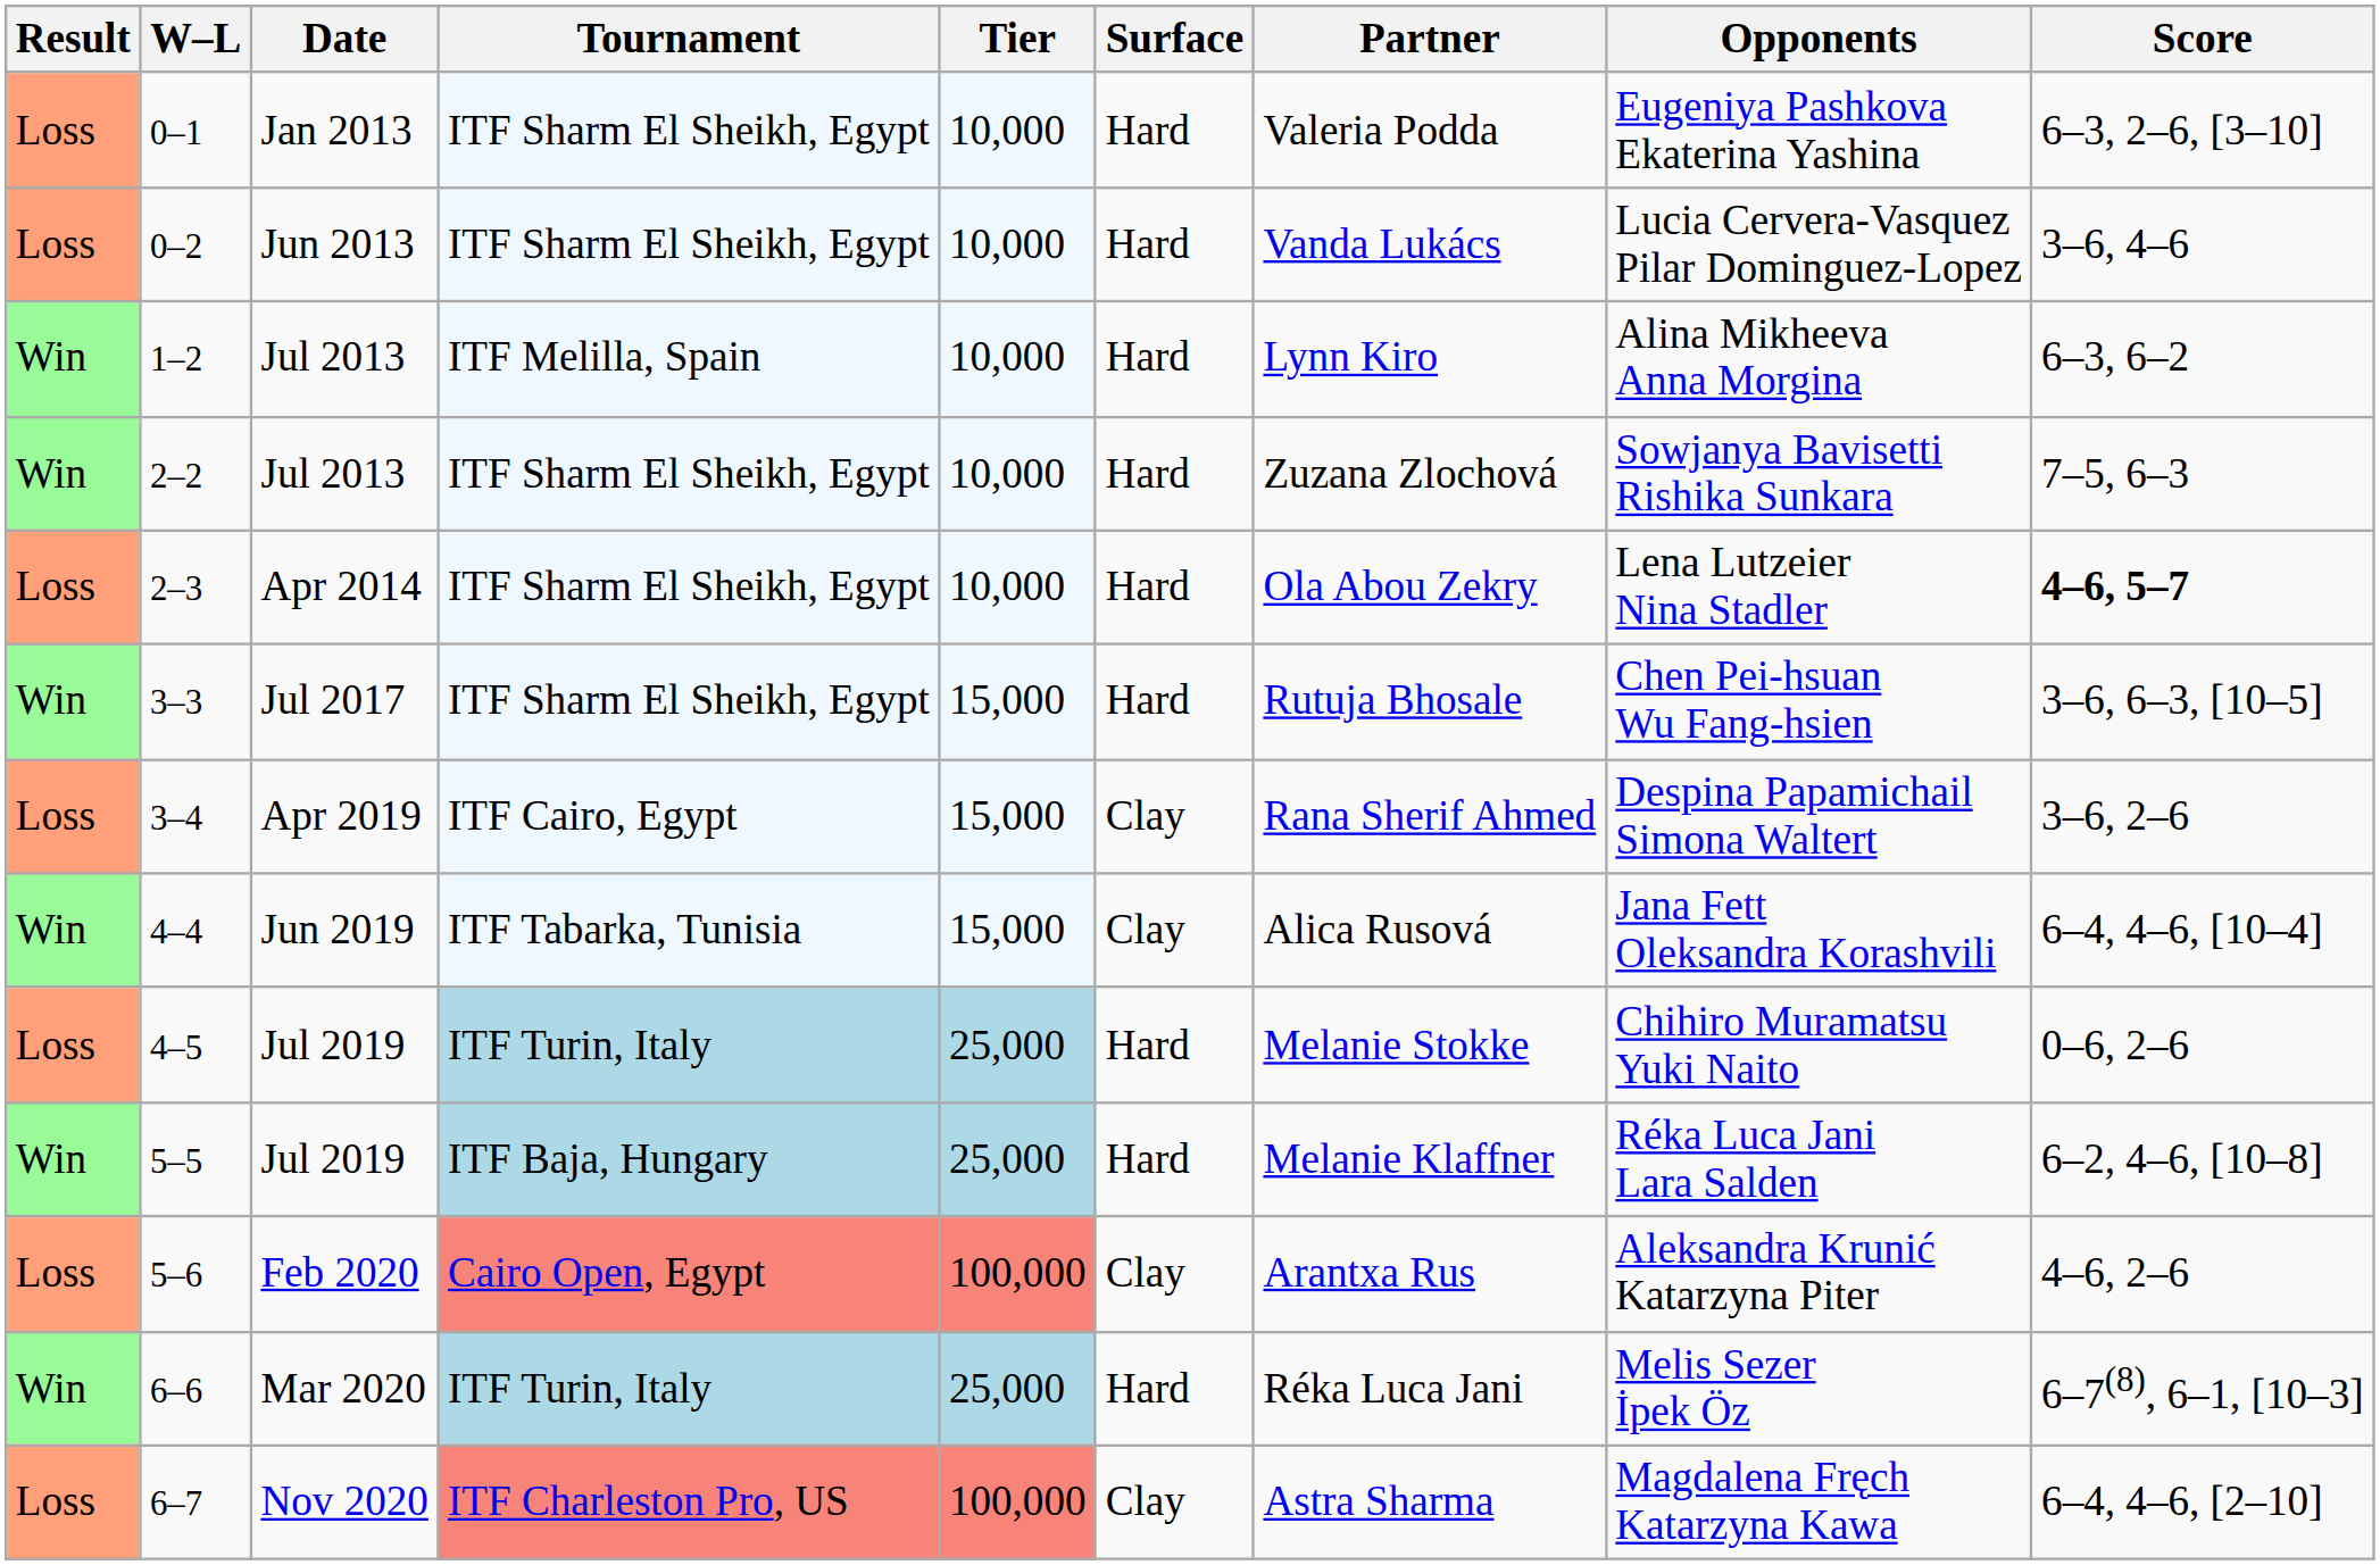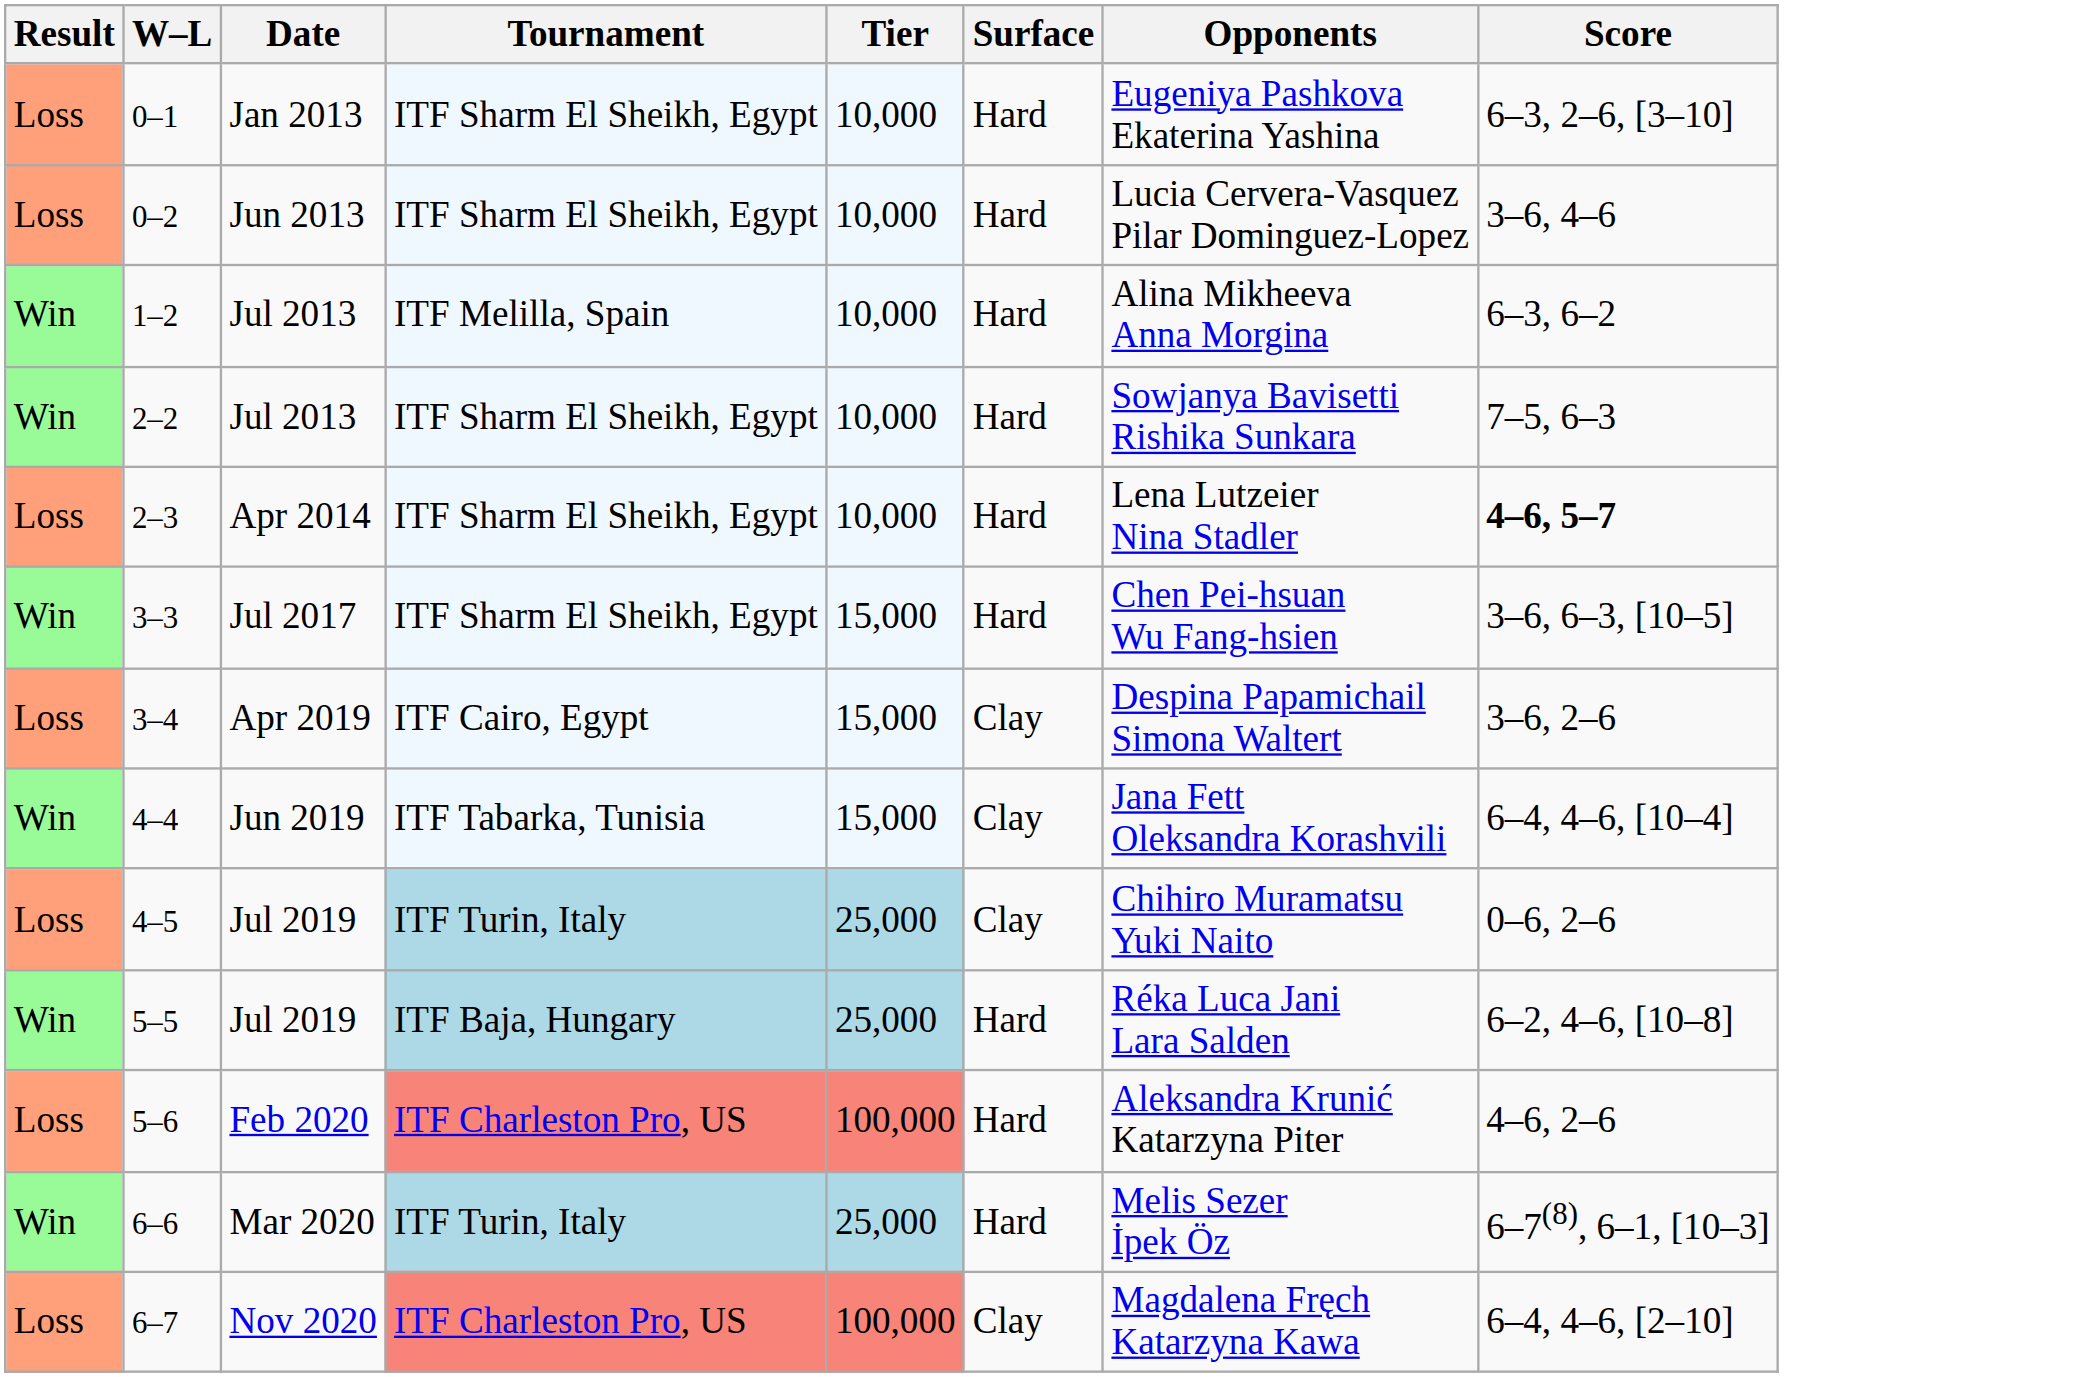- column: Partner | Valeria Podda | Vanda Lukács | Lynn Kiro | Zuzana Zlochová | Ola Abou Zekry | Rutuja Bhosale | Rana Sherif Ahmed | Alica Rusová | Melanie Stokke | Melanie Klaffner | Arantxa Rus | Réka Luca Jani | Astra Sharma
4–5 | Surface: Hard -> Clay
5–6 | Tournament: Cairo Open, Egypt -> ITF Charleston Pro, US
5–6 | Surface: Clay -> Hard
